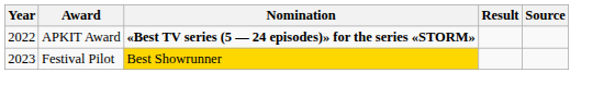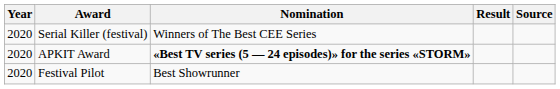+ row: 2020 | Serial Killer (festival) | Winners of The Best CEE Series
APKIT Award | Year: 2022 -> 2020
Festival Pilot | Year: 2023 -> 2020
Festival Pilot | Nomination: gold background -> no background
